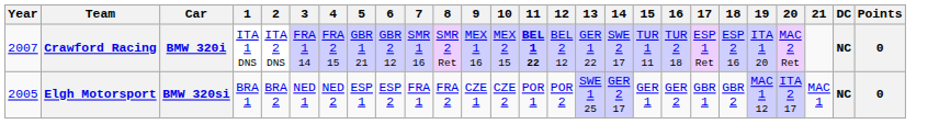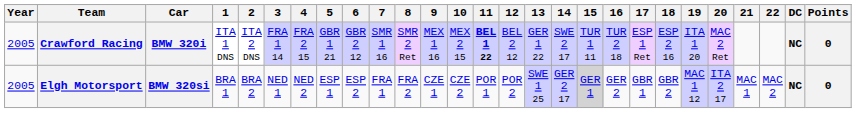+ column: 22 | MAC 2
Crawford Racing | Year: 2007 -> 2005
Elgh Motorsport | 15: no background -> lightgrey background
